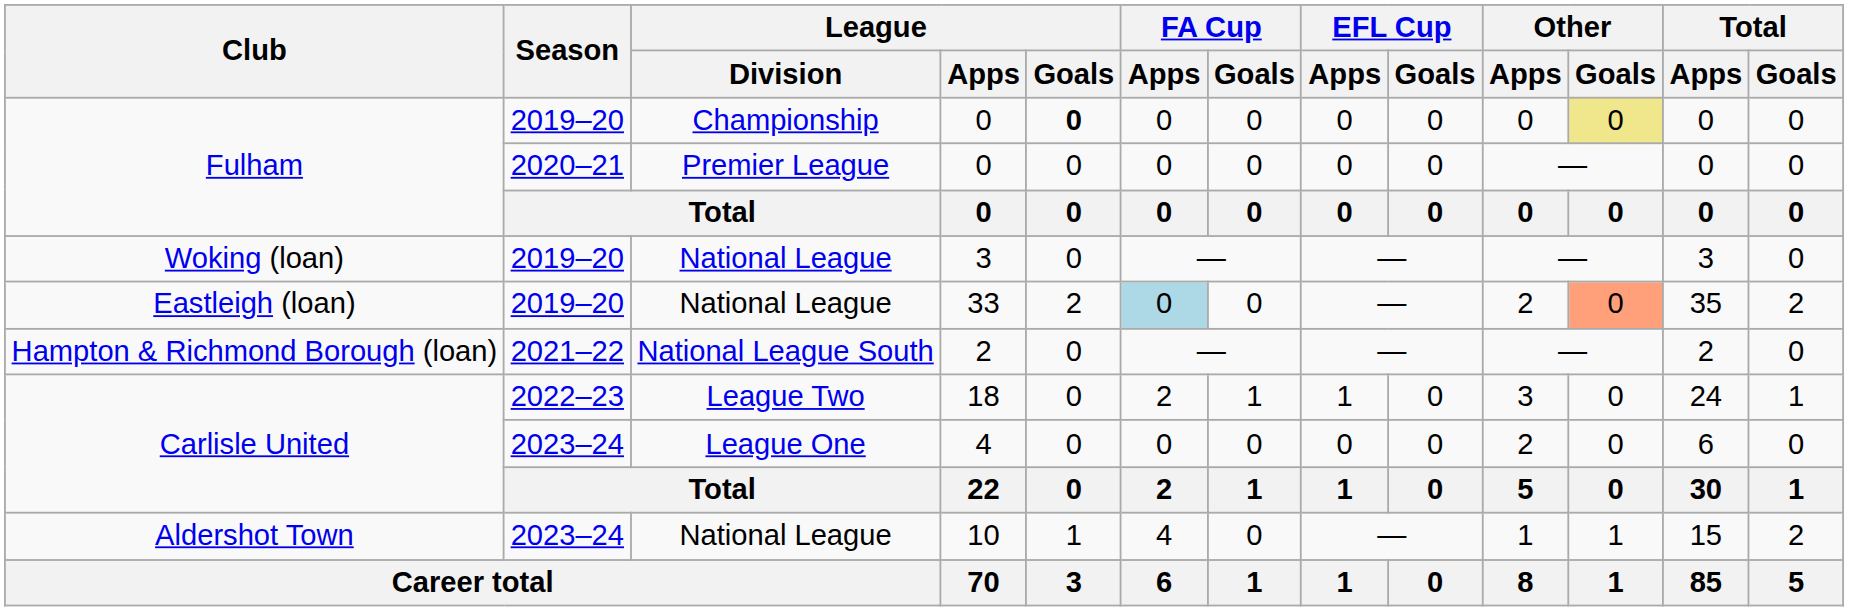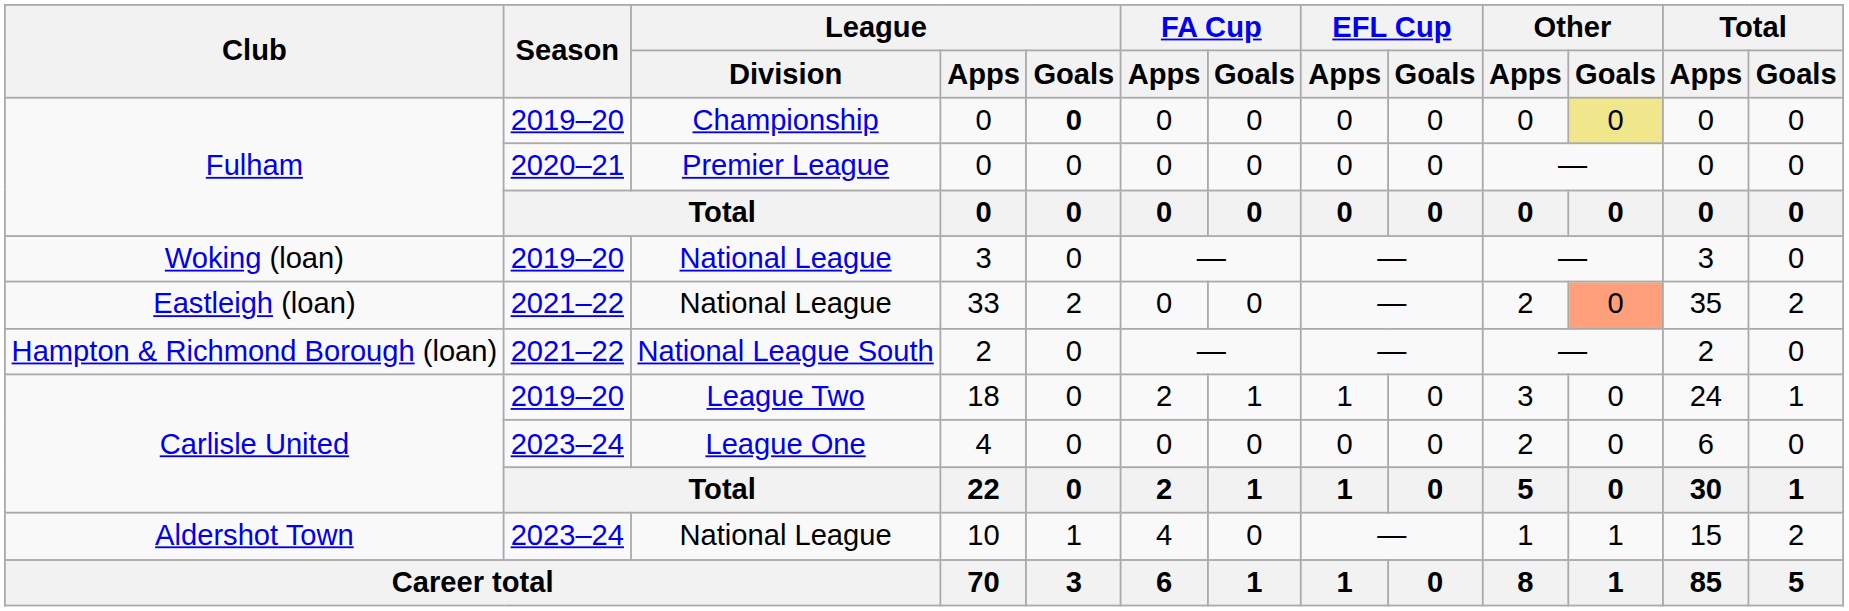33 | Season: 2019–20 -> 2021–22
33 | FA Cup / Apps: lightblue background -> no background
18 | Season: 2022–23 -> 2019–20
